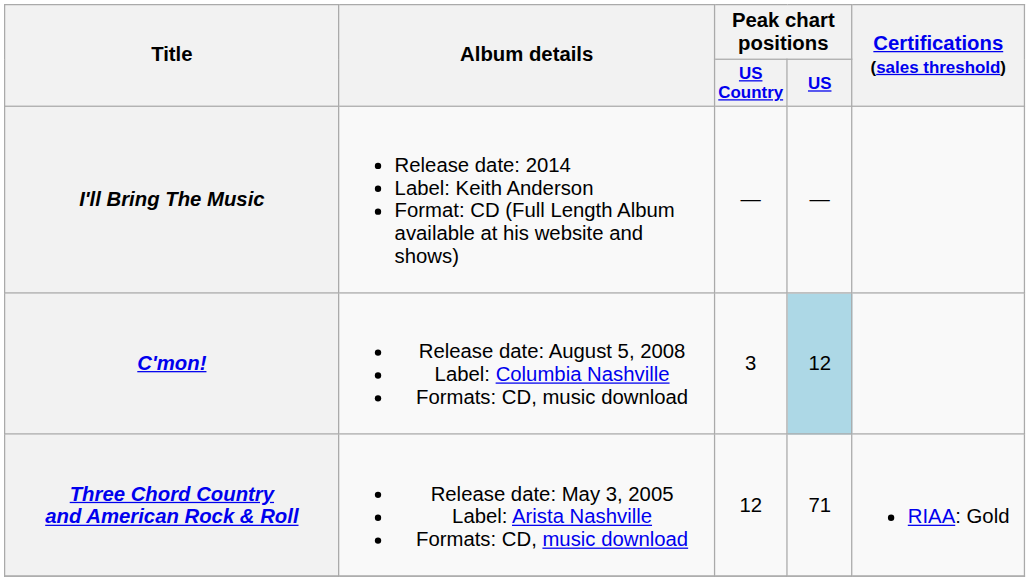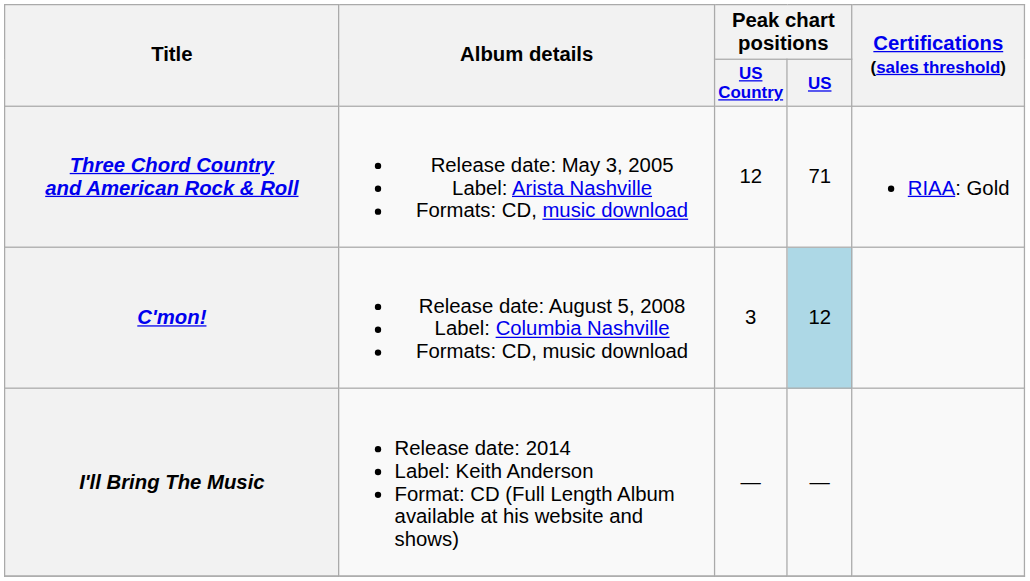rows swapped: Three Chord Country and American Rock & Roll <-> I'll Bring The Music
